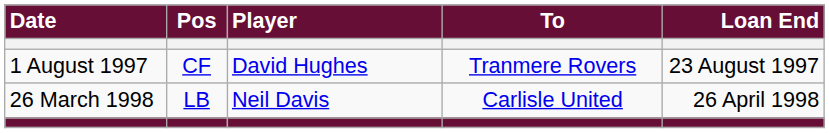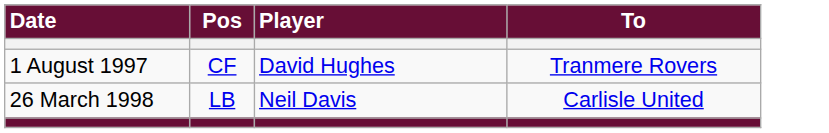- column: Loan End | 23 August 1997 | 26 April 1998
